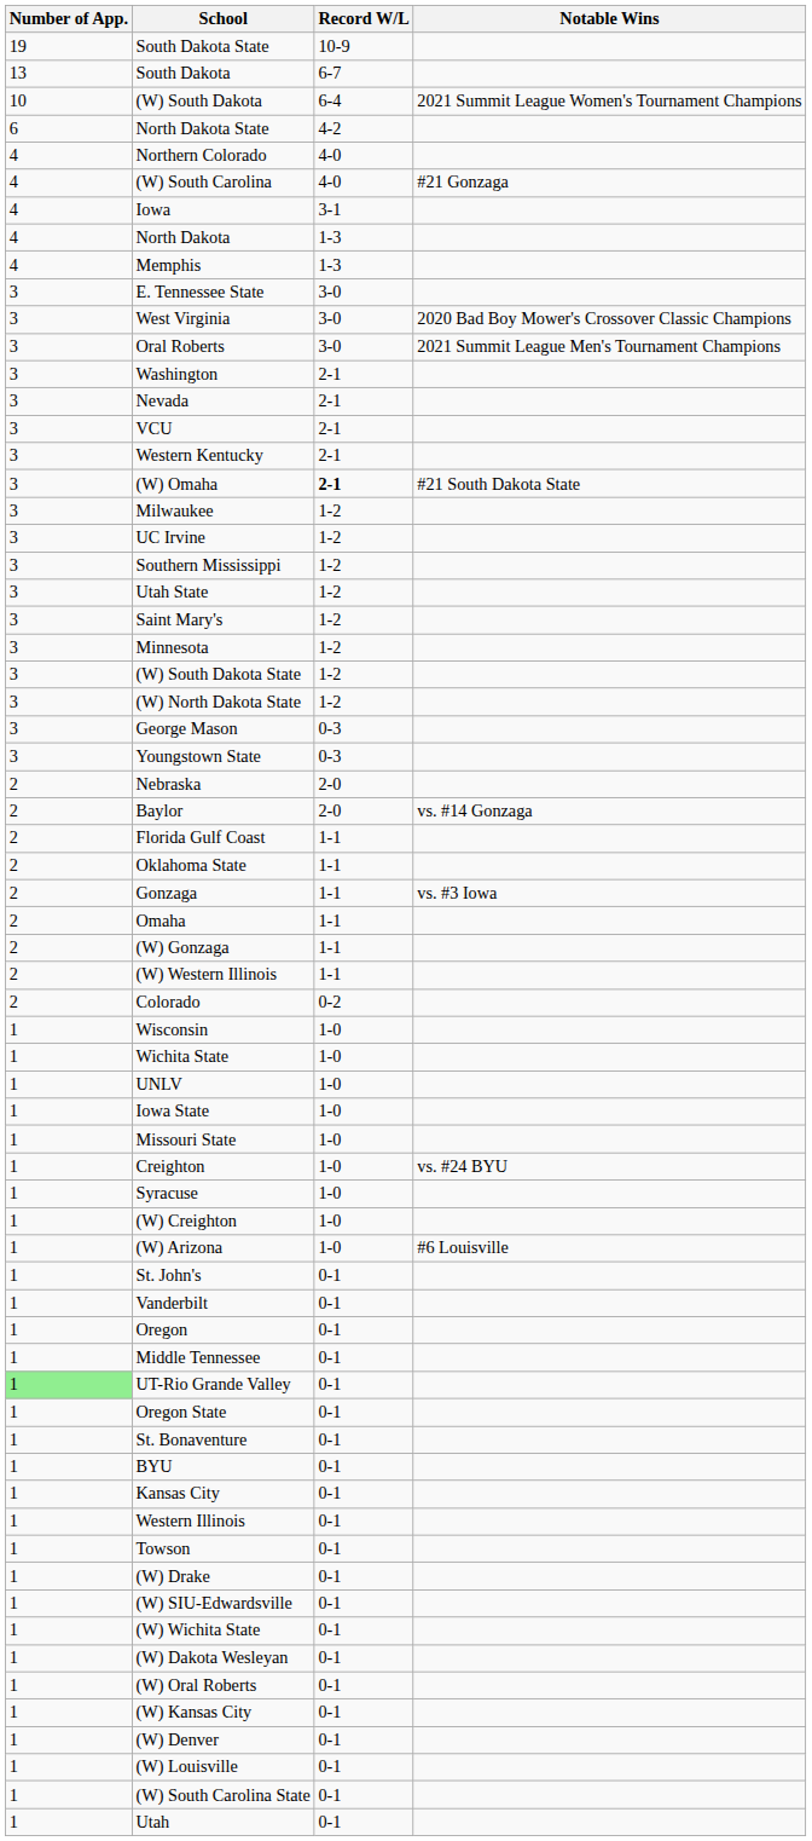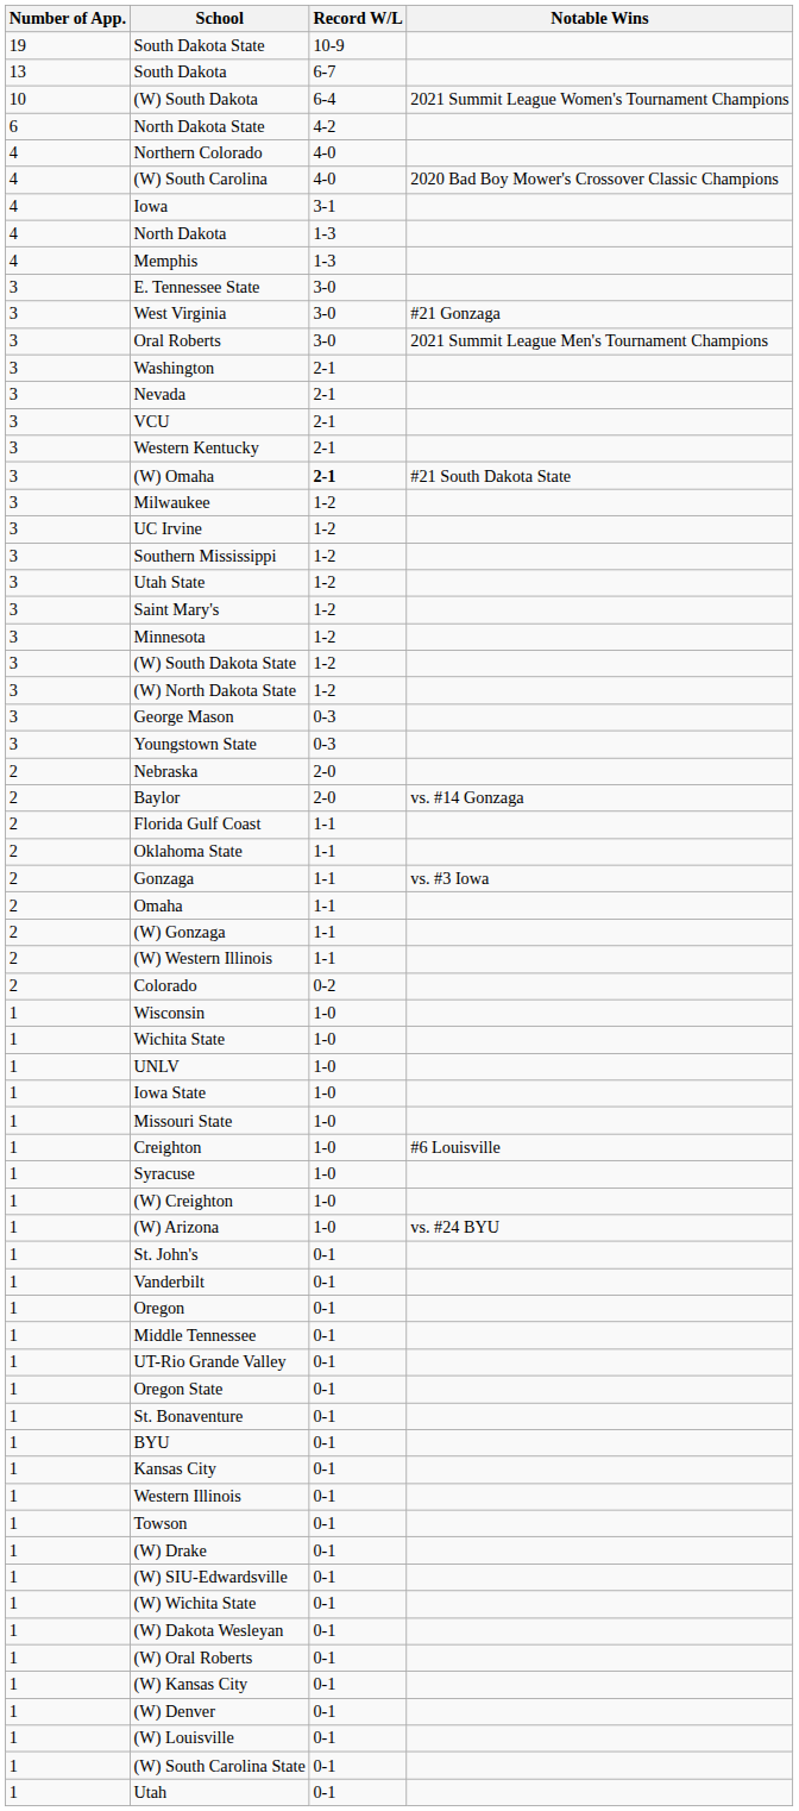(W) South Carolina | Notable Wins: #21 Gonzaga -> 2020 Bad Boy Mower's Crossover Classic Champions
West Virginia | Notable Wins: 2020 Bad Boy Mower's Crossover Classic Champions -> #21 Gonzaga
Creighton | Notable Wins: vs. #24 BYU -> #6 Louisville
(W) Arizona | Notable Wins: #6 Louisville -> vs. #24 BYU
UT-Rio Grande Valley | Number of App.: lightgreen background -> no background
